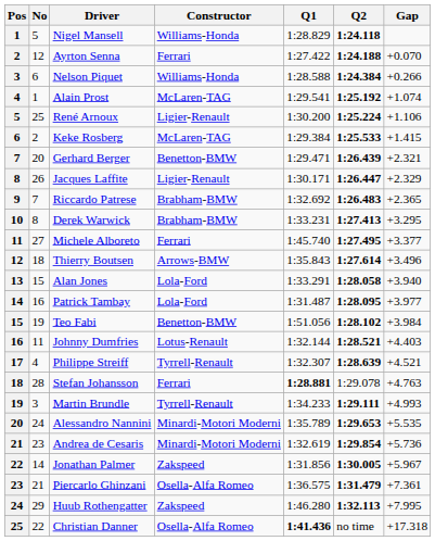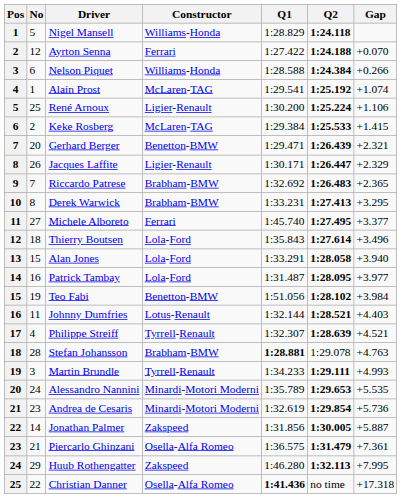Thierry Boutsen | Constructor: Arrows-BMW -> Lola-Ford
Stefan Johansson | Constructor: Ferrari -> Brabham-BMW
Jonathan Palmer | Gap: +5.967 -> +5.887
